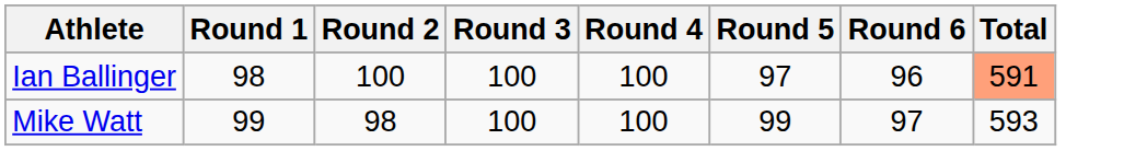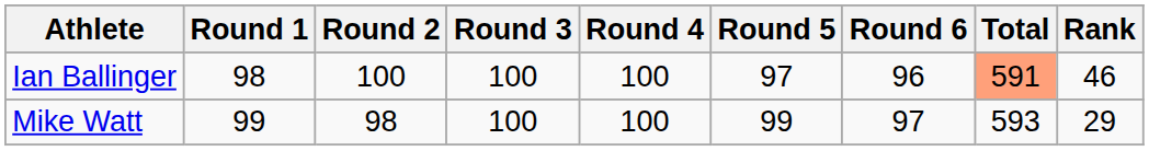+ column: Rank | 46 | 29
